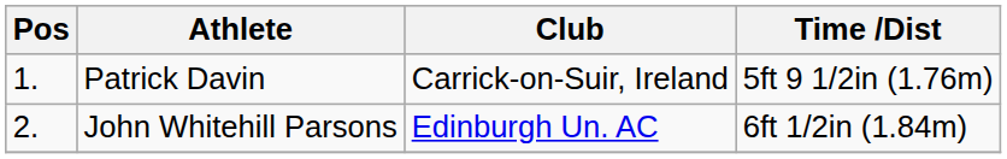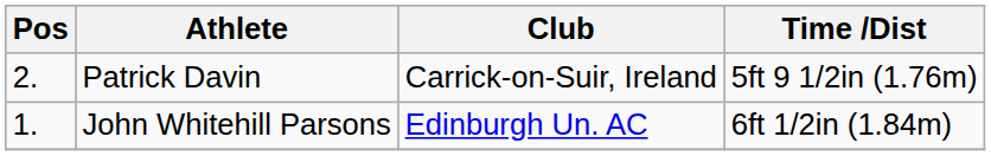Patrick Davin | Pos: 1. -> 2.
John Whitehill Parsons | Pos: 2. -> 1.
